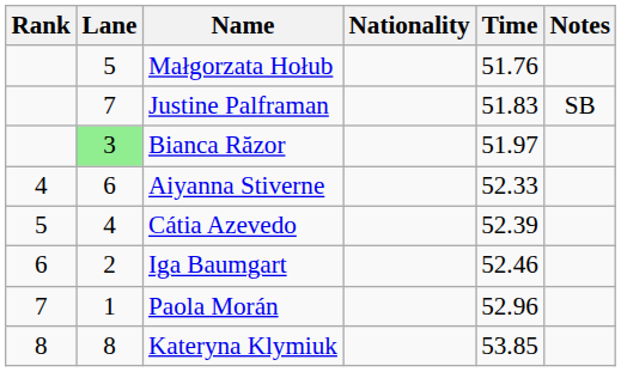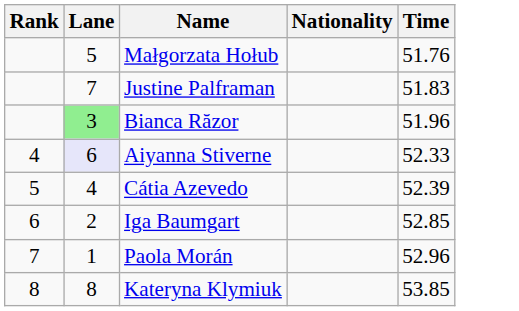- column: Notes | SB
Bianca Răzor | Time: 51.97 -> 51.96
Aiyanna Stiverne | Lane: no background -> lavender background
Iga Baumgart | Time: 52.46 -> 52.85
